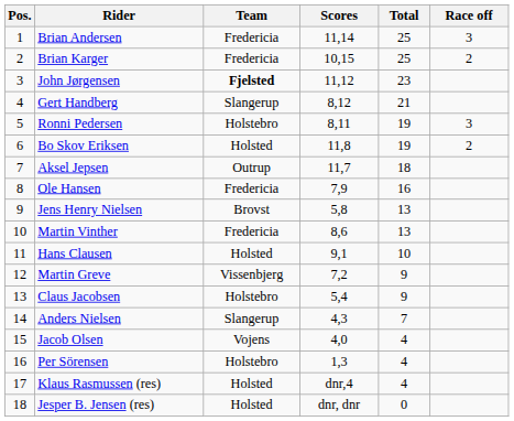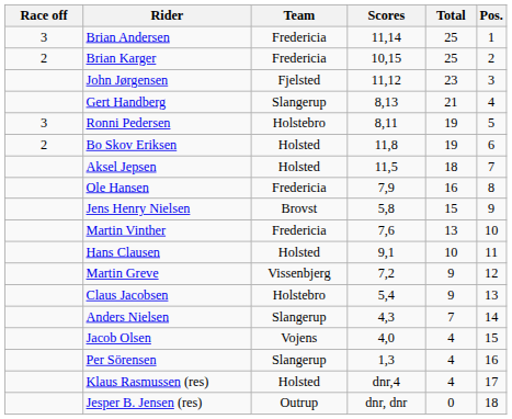columns swapped: Pos. <-> Race off
John Jørgensen | Team: bold -> normal
Gert Handberg | Scores: 8,12 -> 8,13
Aksel Jepsen | Team: Outrup -> Holsted
Aksel Jepsen | Scores: 11,7 -> 11,5
Jens Henry Nielsen | Total: 13 -> 15
Martin Vinther | Scores: 8,6 -> 7,6
Per Sörensen | Team: Holstebro -> Slangerup
Jesper B. Jensen (res) | Team: Holsted -> Outrup
